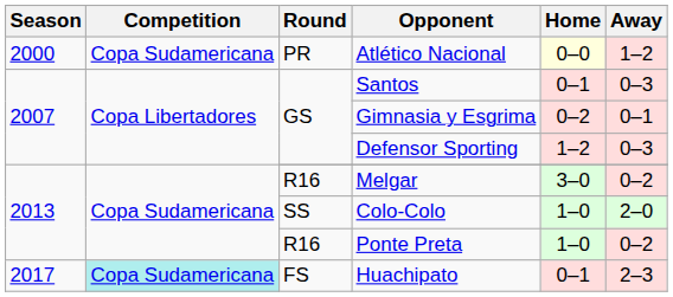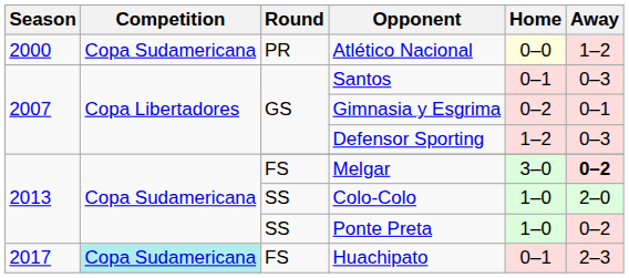Melgar | Round: R16 -> FS
Melgar | Away: normal -> bold
Ponte Preta | Round: R16 -> SS
